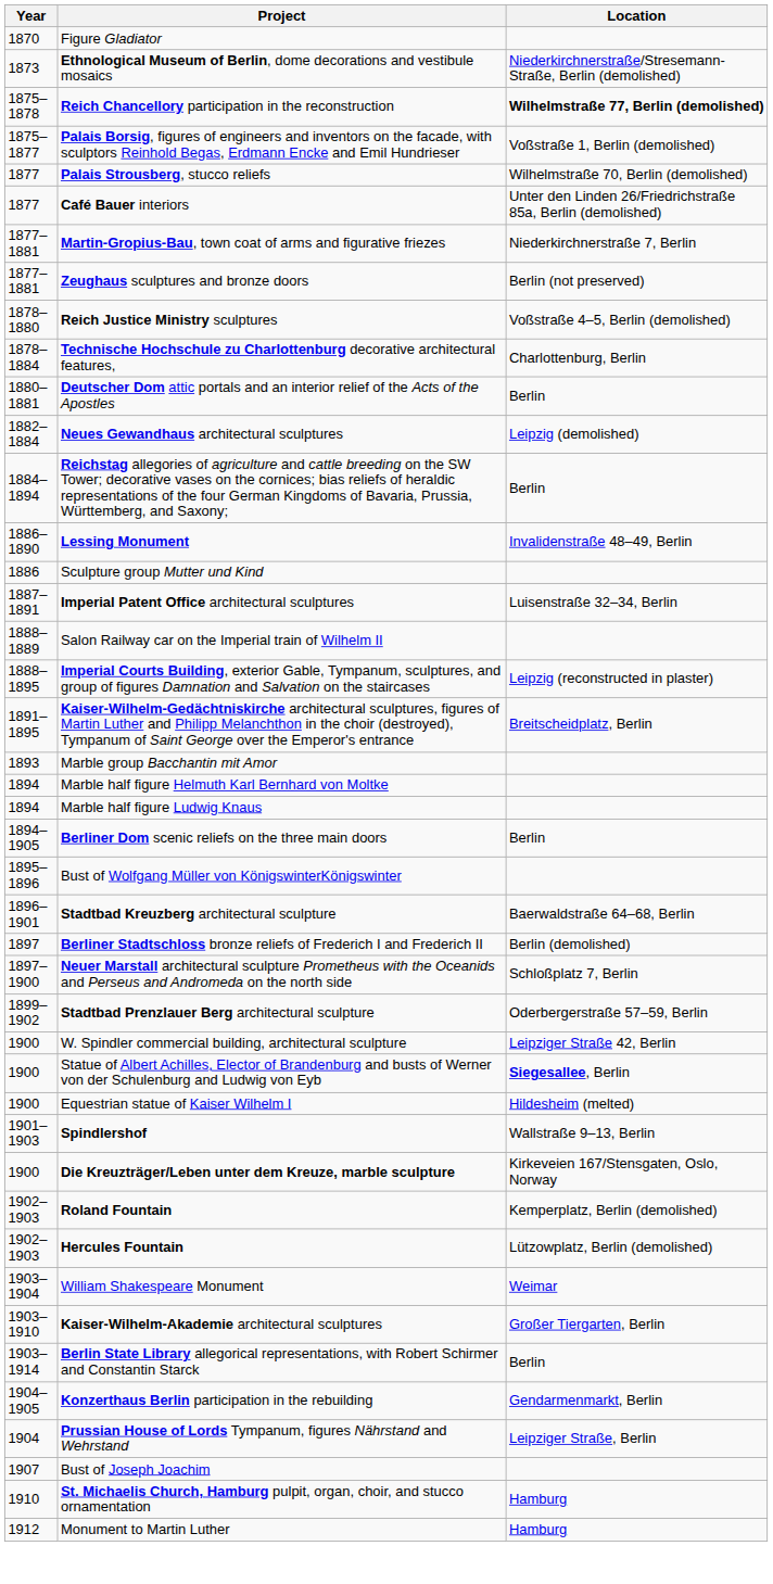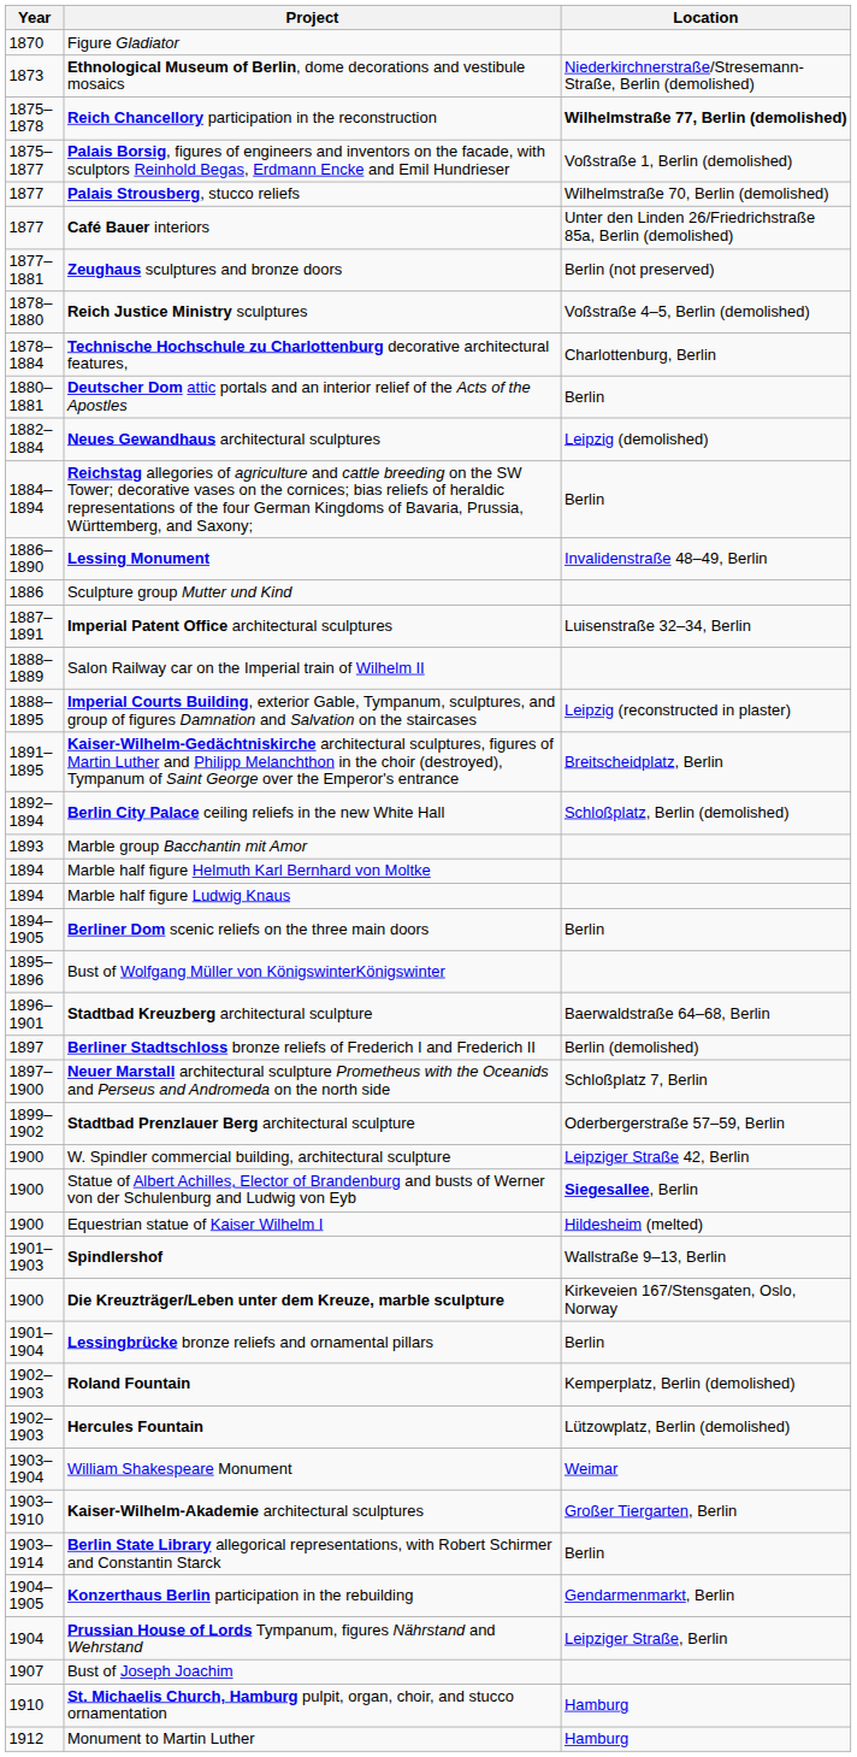- row: 1877–1881 | Martin-Gropius-Bau, town coat of arms and figurative friezes | Niederkirchnerstraße 7, Berlin
+ row: 1892–1894 | Berlin City Palace ceiling reliefs in the new White Hall | Schloßplatz, Berlin (demolished)
+ row: 1901–1904 | Lessingbrücke bronze reliefs and ornamental pillars | Berlin
